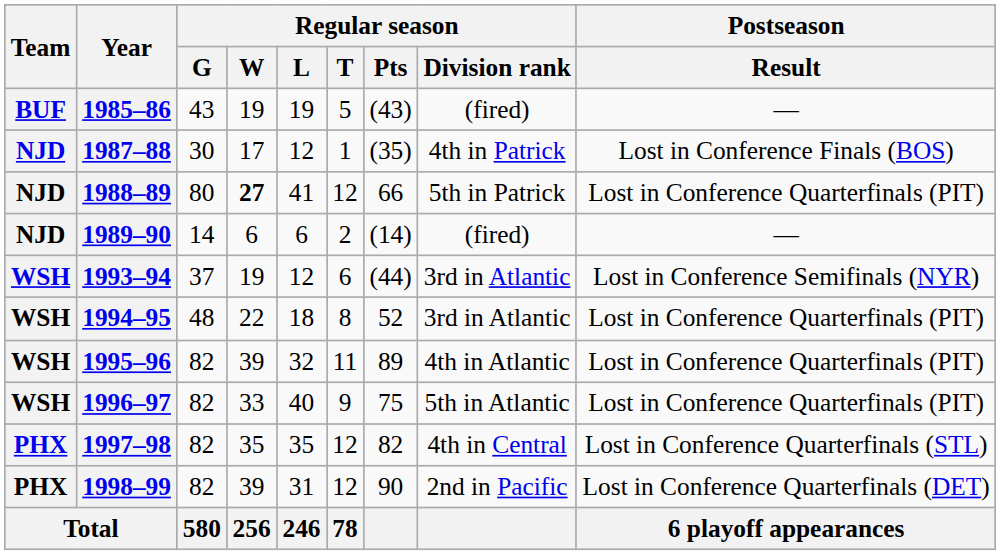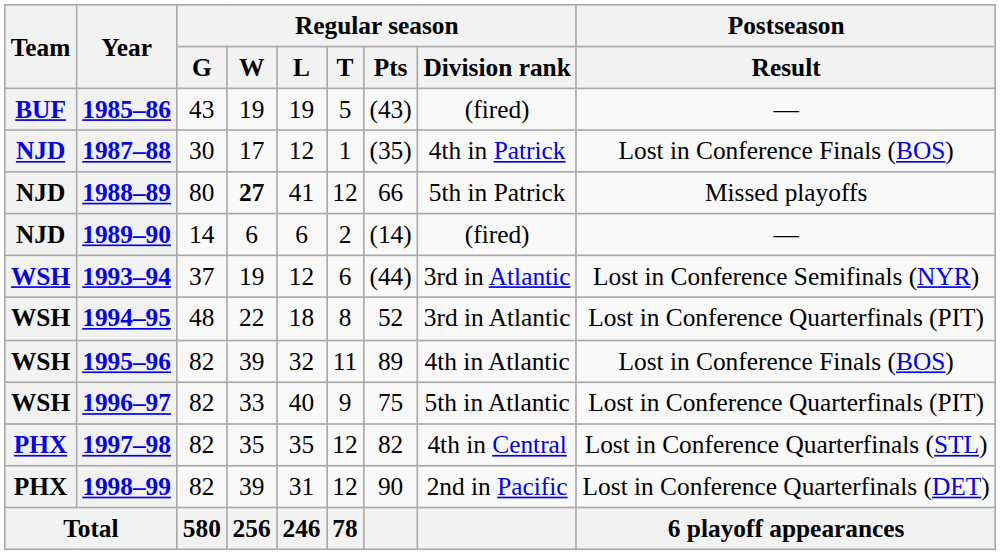1988–89 | Postseason / Result: Lost in Conference Quarterfinals (PIT) -> Missed playoffs
1995–96 | Postseason / Result: Lost in Conference Quarterfinals (PIT) -> Lost in Conference Finals (BOS)
